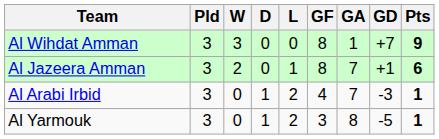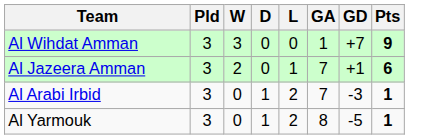- column: GF | 8 | 8 | 4 | 3
